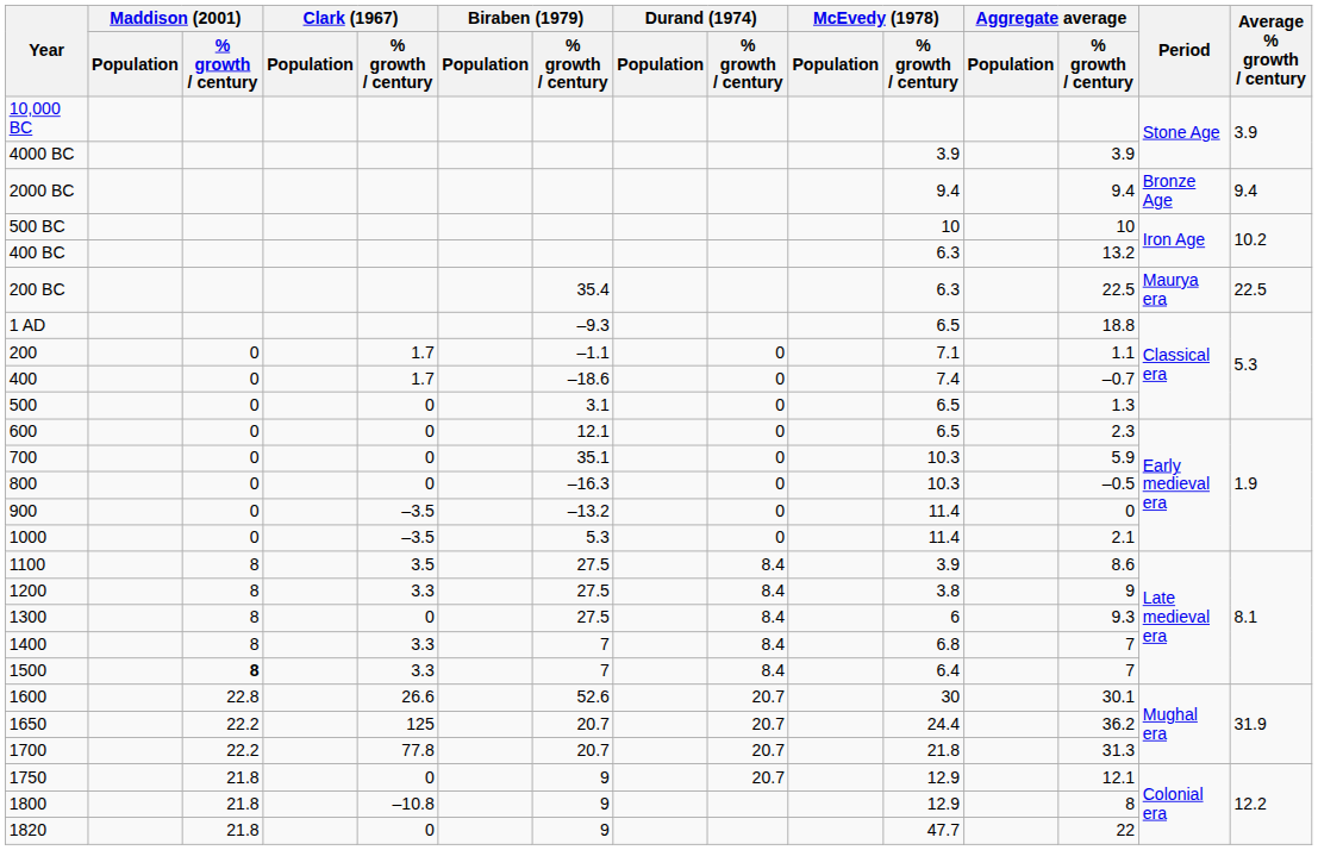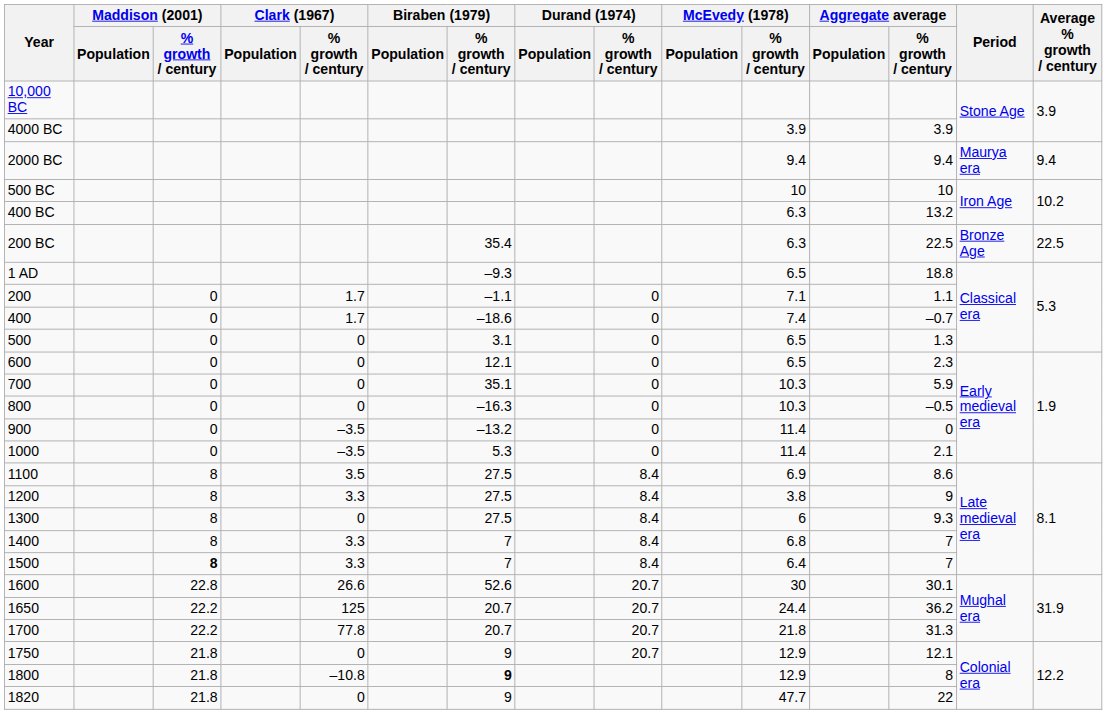2000 BC | Period: Bronze Age -> Maurya era
200 BC | Period: Maurya era -> Bronze Age
1100 | McEvedy (1978) / % growth / century: 3.9 -> 6.9
1800 | Biraben (1979) / % growth / century: normal -> bold
